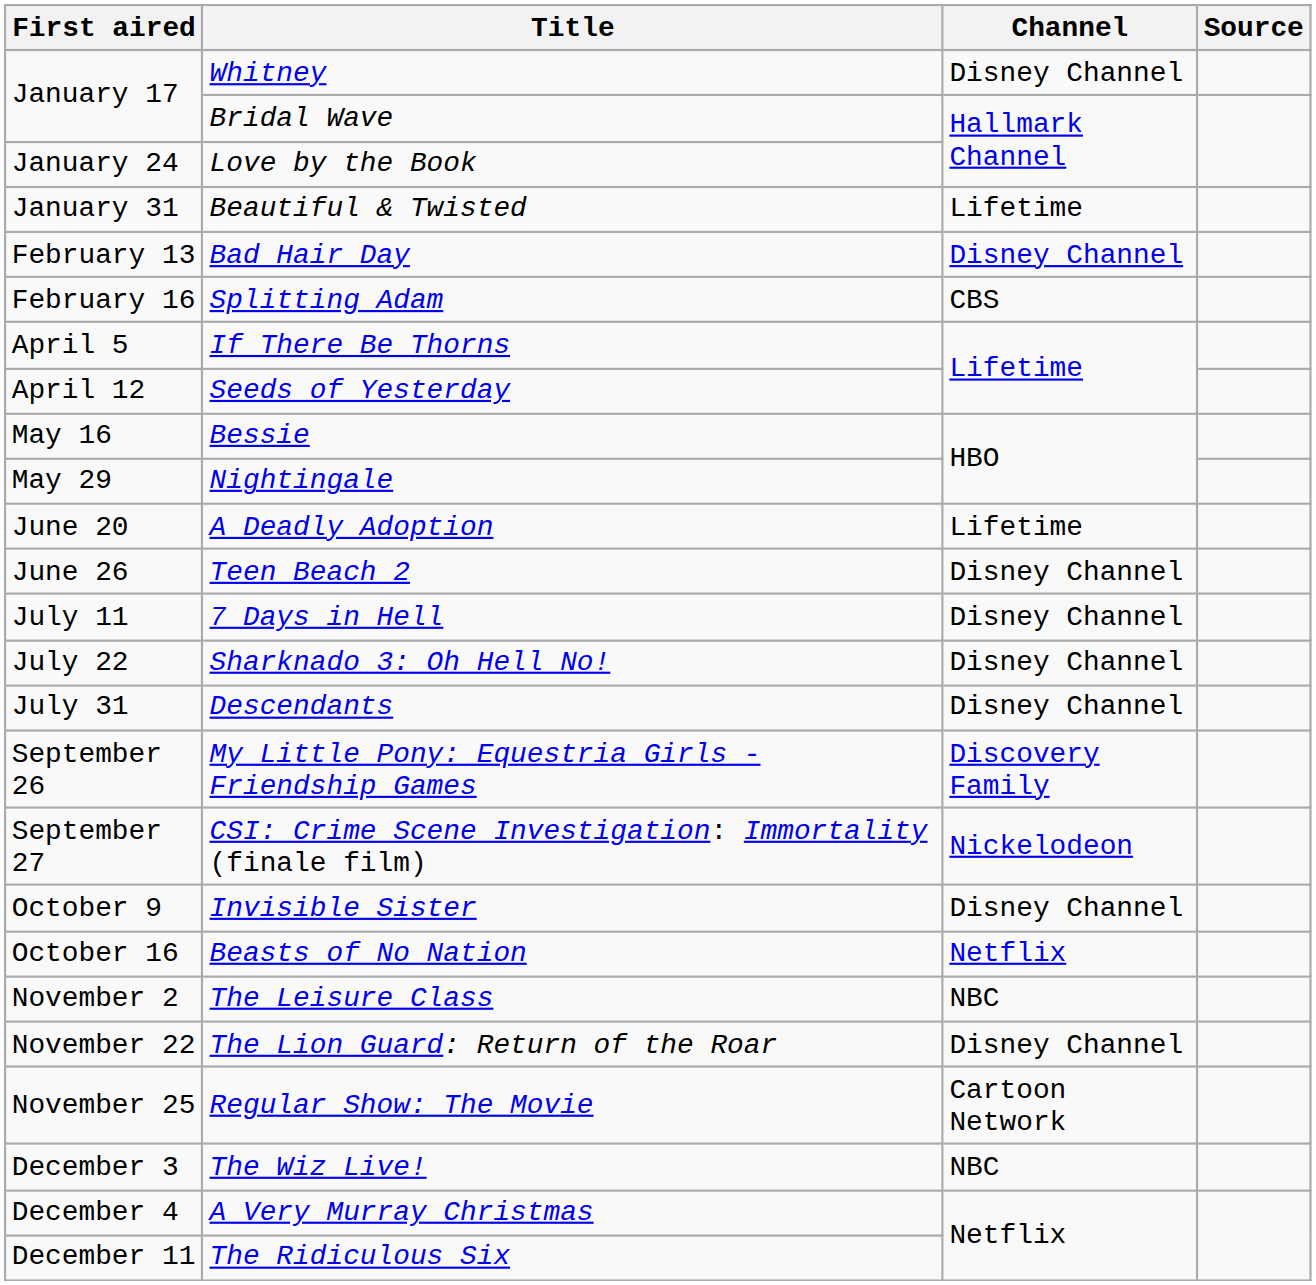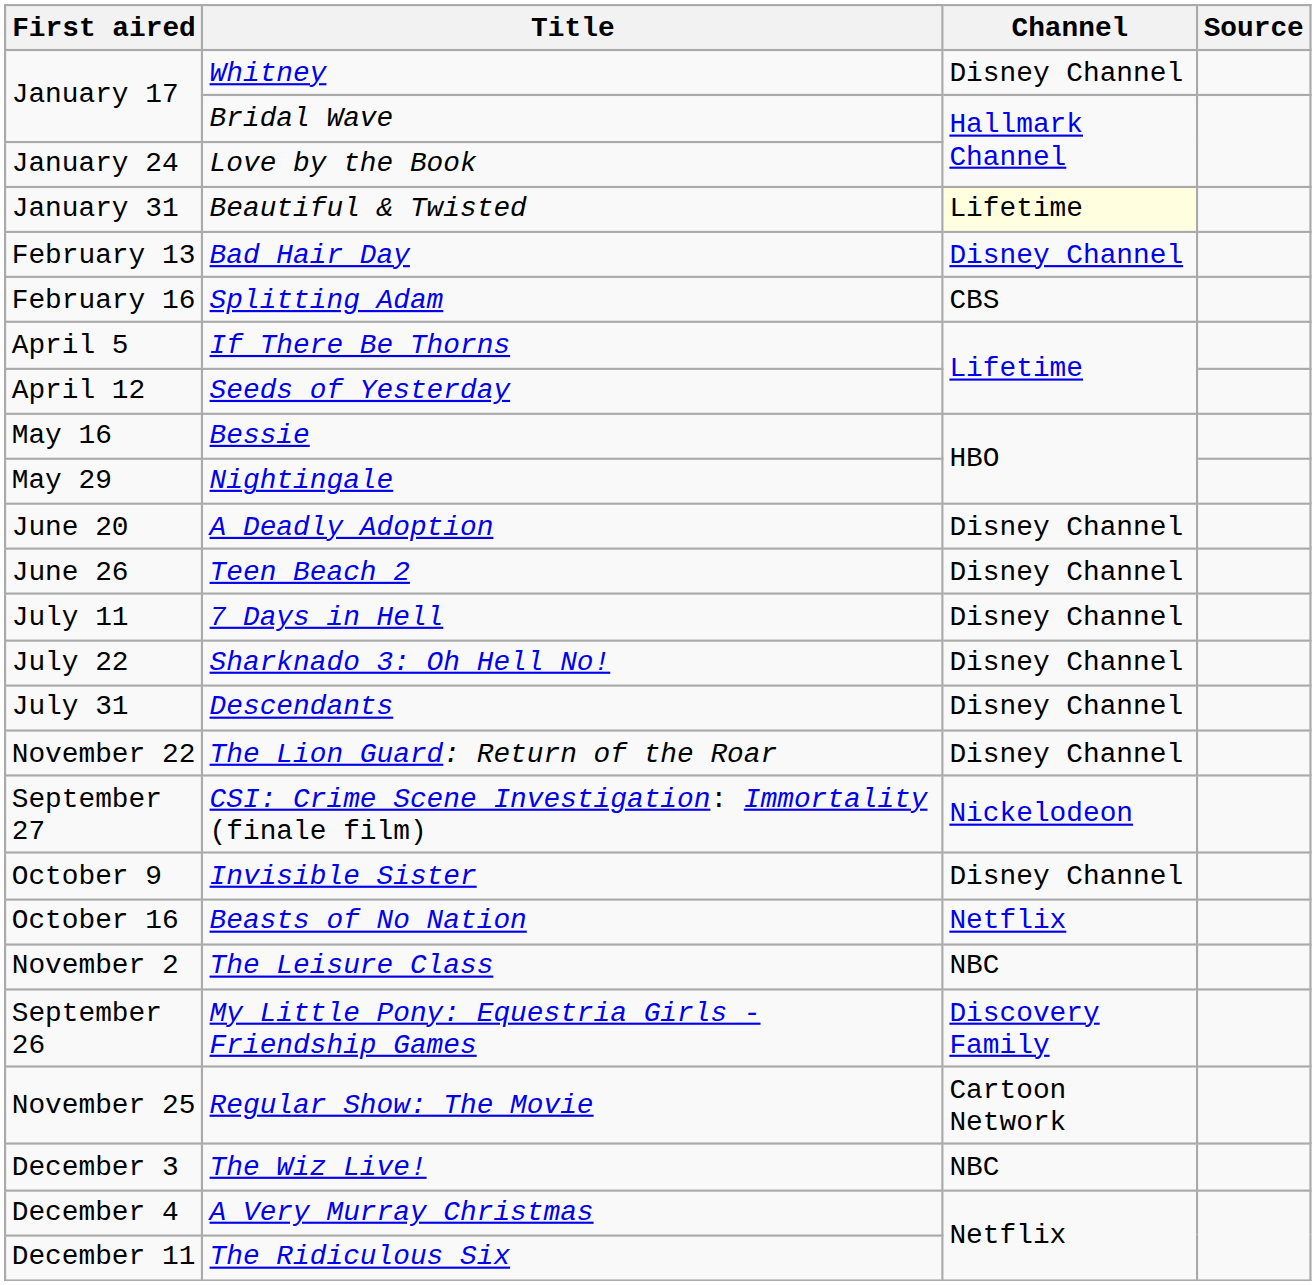Beautiful & Twisted | Channel: no background -> lightyellow background
A Deadly Adoption | Channel: Lifetime -> Disney Channel
rows swapped: My Little Pony: Equestria Girls - Friendship Games <-> The Lion Guard: Return of the Roar
